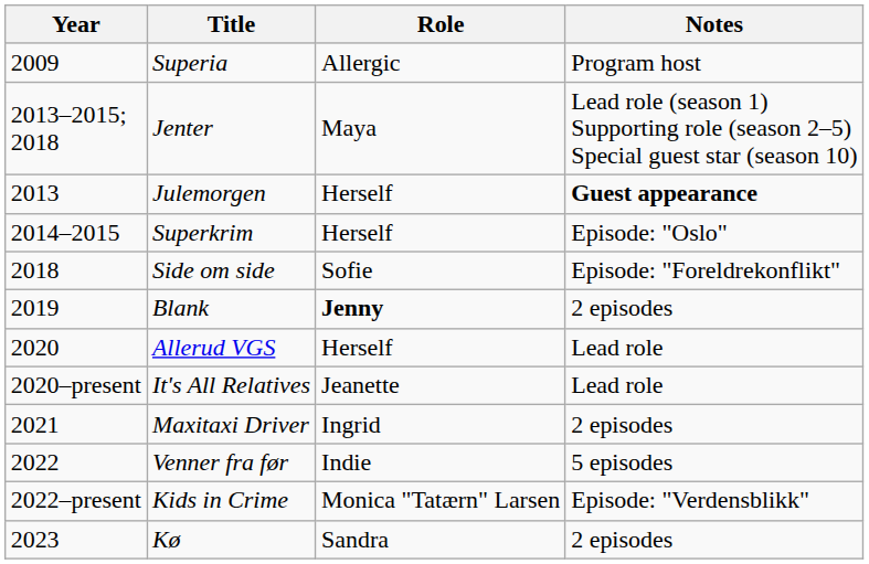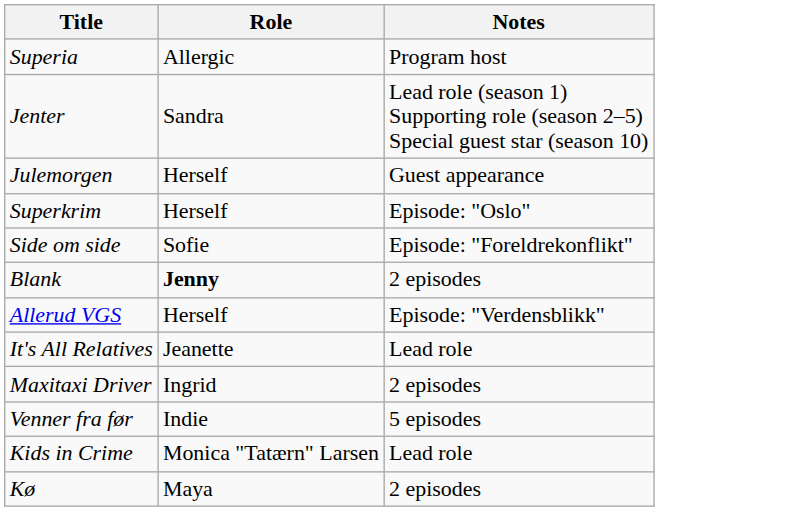- column: Year | 2009 | 2013–2015; 2018 | 2013 | 2014–2015 | 2018 | 2019 | 2020 | 2020–present | 2021 | 2022 | 2022–present | 2023
Jenter | Role: Maya -> Sandra
Julemorgen | Notes: bold -> normal
Allerud VGS | Notes: Lead role -> Episode: "Verdensblikk"
Kids in Crime | Notes: Episode: "Verdensblikk" -> Lead role
Kø | Role: Sandra -> Maya
